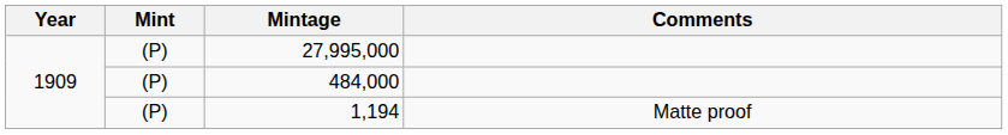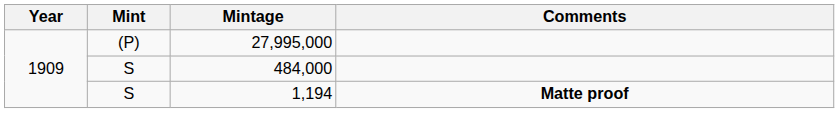484,000 | Mint: (P) -> S
1,194 | Mint: (P) -> S
1,194 | Comments: normal -> bold
